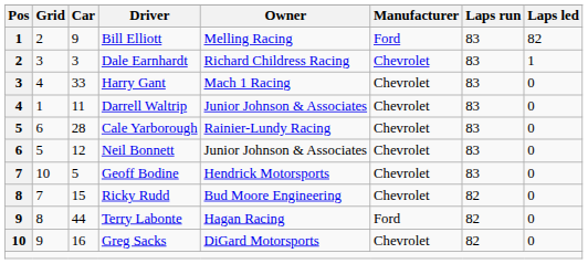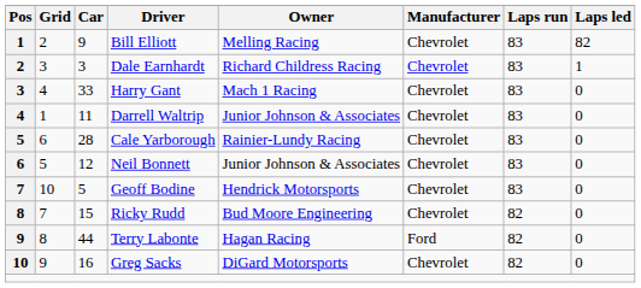Bill Elliott | Manufacturer: Ford -> Chevrolet
